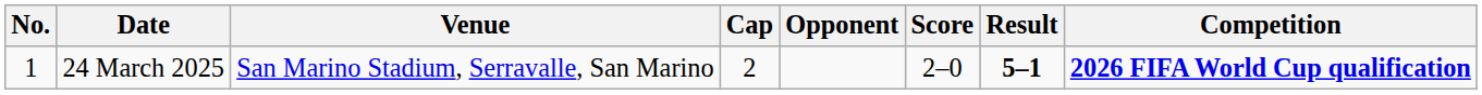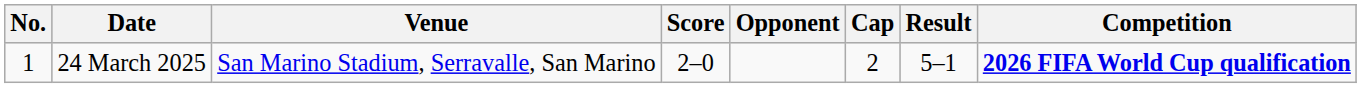columns swapped: Cap <-> Score
24 March 2025 | Result: bold -> normal
